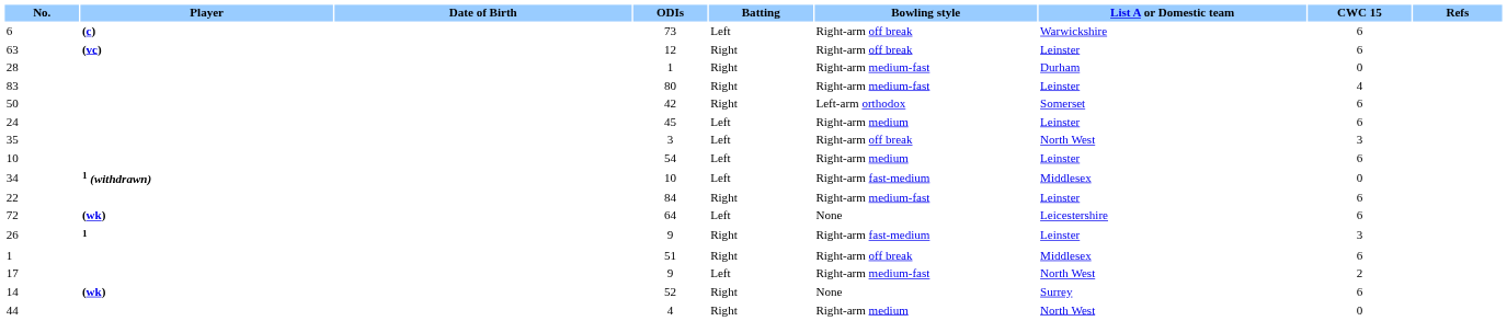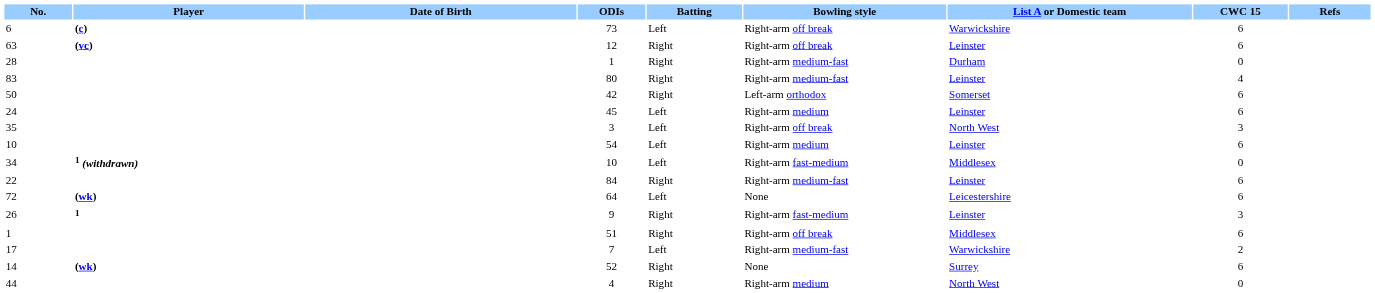17 | ODIs: 9 -> 7
17 | List A or Domestic team: North West -> Warwickshire
